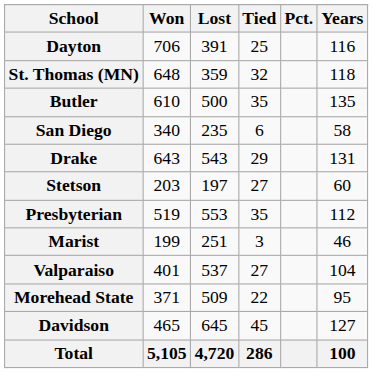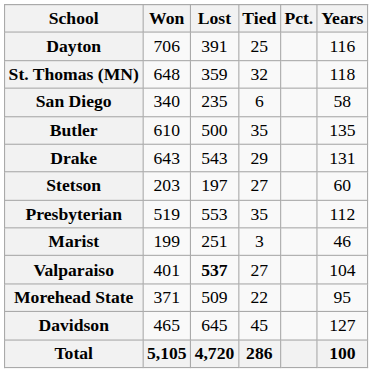rows swapped: San Diego <-> Butler
Valparaiso | Lost: normal -> bold
